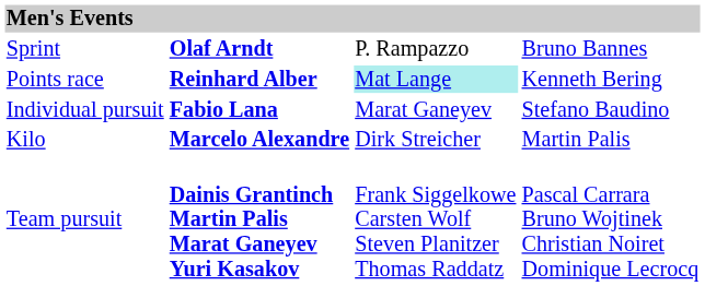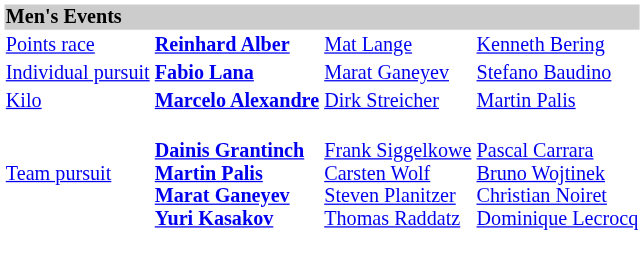- row: Sprint | Olaf Arndt | P. Rampazzo | Bruno Bannes
Points race | column 3: paleturquoise background -> no background
